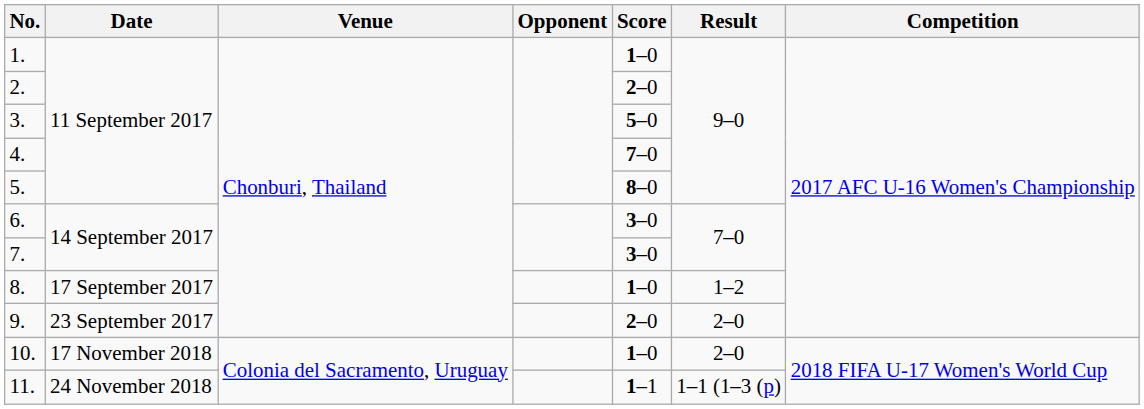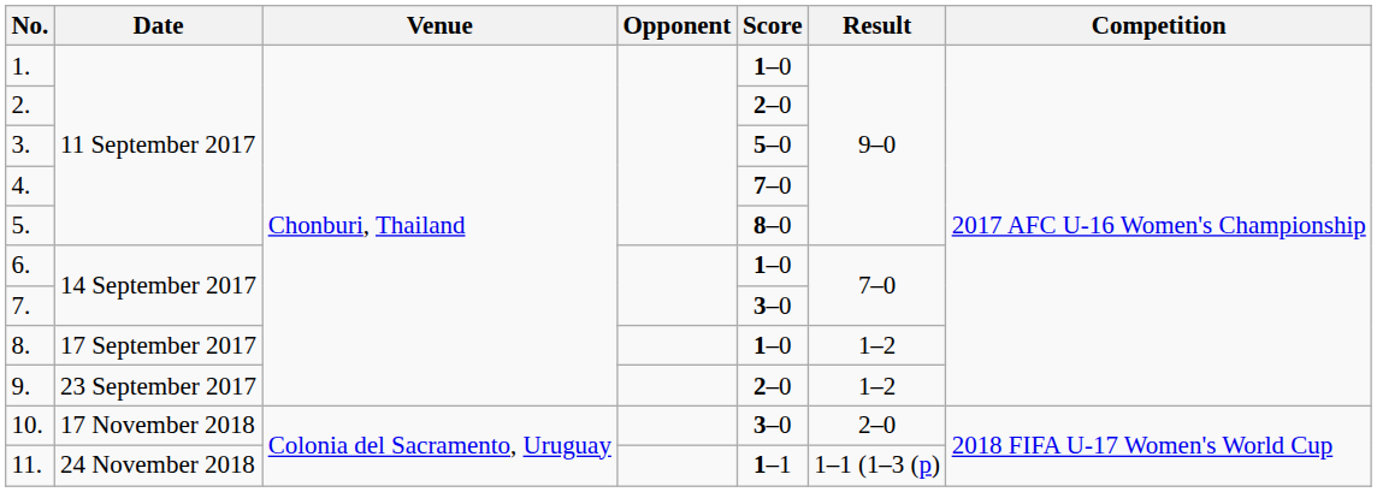6. | Score: 3–0 -> 1–0
9. | Result: 2–0 -> 1–2
10. | Score: 1–0 -> 3–0
